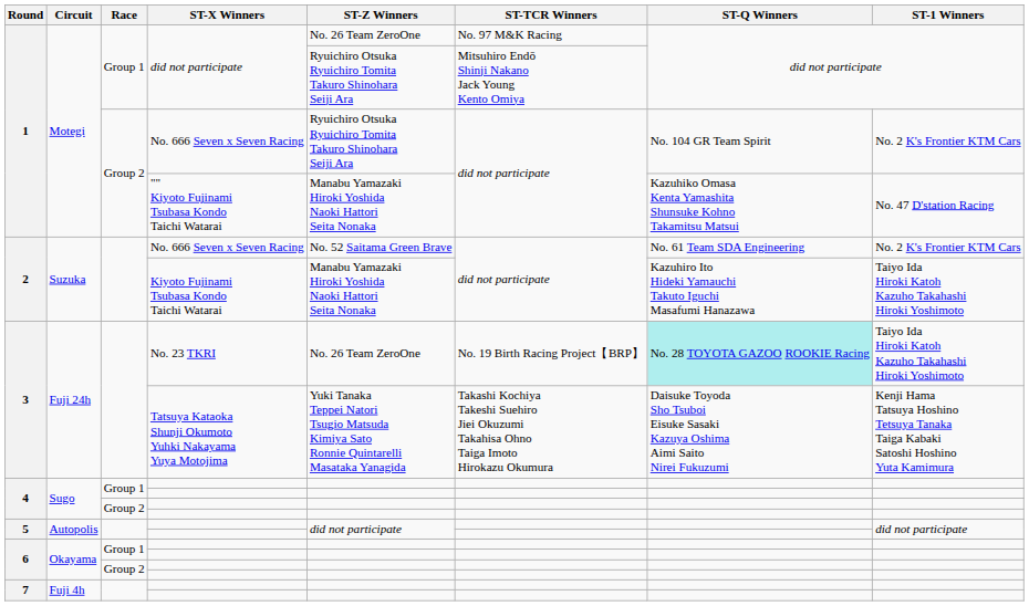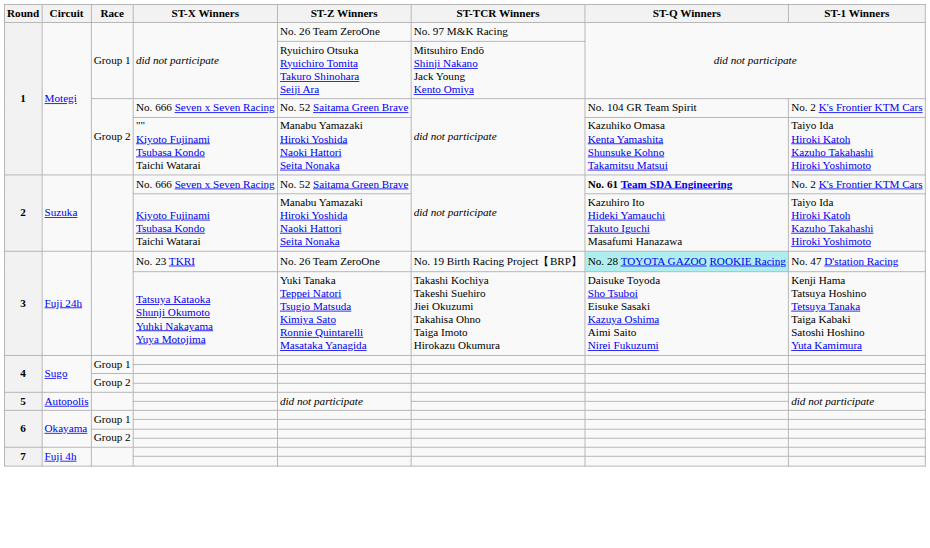1 / No. 666 Seven x Seven Racing | ST-Z Winners: Ryuichiro Otsuka Ryuichiro Tomita Takuro Shinohara Seiji Ara -> No. 52 Saitama Green Brave
1 / "" Kiyoto Fujinami Tsubasa Kondo Taichi Watarai | ST-1 Winners: No. 47 D'station Racing -> Taiyo Ida Hiroki Katoh Kazuho Takahashi Hiroki Yoshimoto
2 / No. 666 Seven x Seven Racing | ST-Q Winners: normal -> bold
3 / No. 23 TKRI | ST-1 Winners: Taiyo Ida Hiroki Katoh Kazuho Takahashi Hiroki Yoshimoto -> No. 47 D'station Racing
